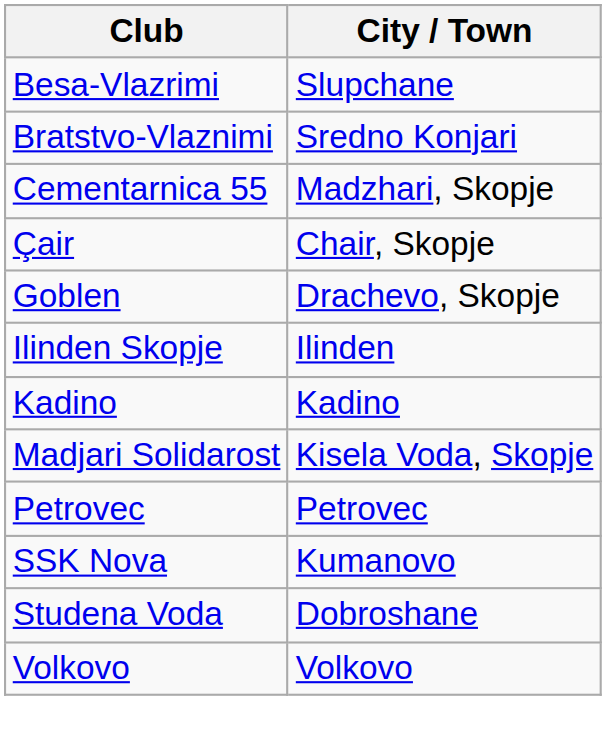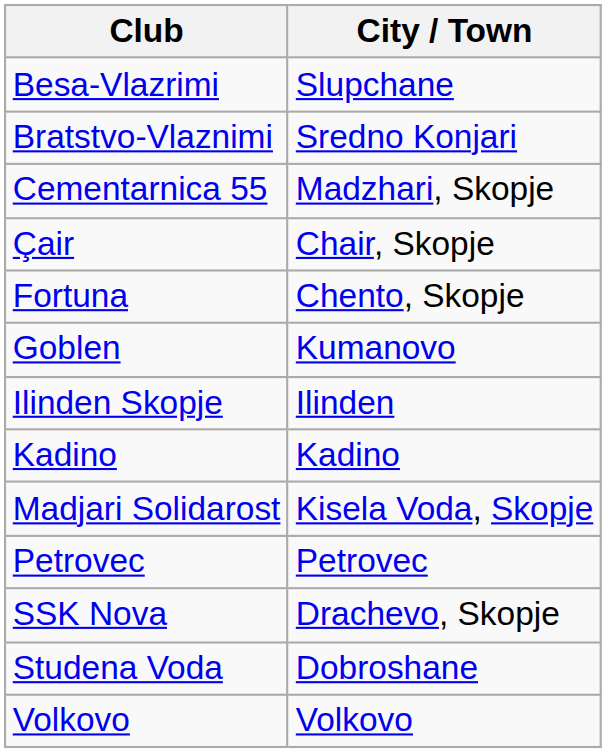+ row: Fortuna | Chento, Skopje
Goblen | City / Town: Drachevo, Skopje -> Kumanovo
SSK Nova | City / Town: Kumanovo -> Drachevo, Skopje
